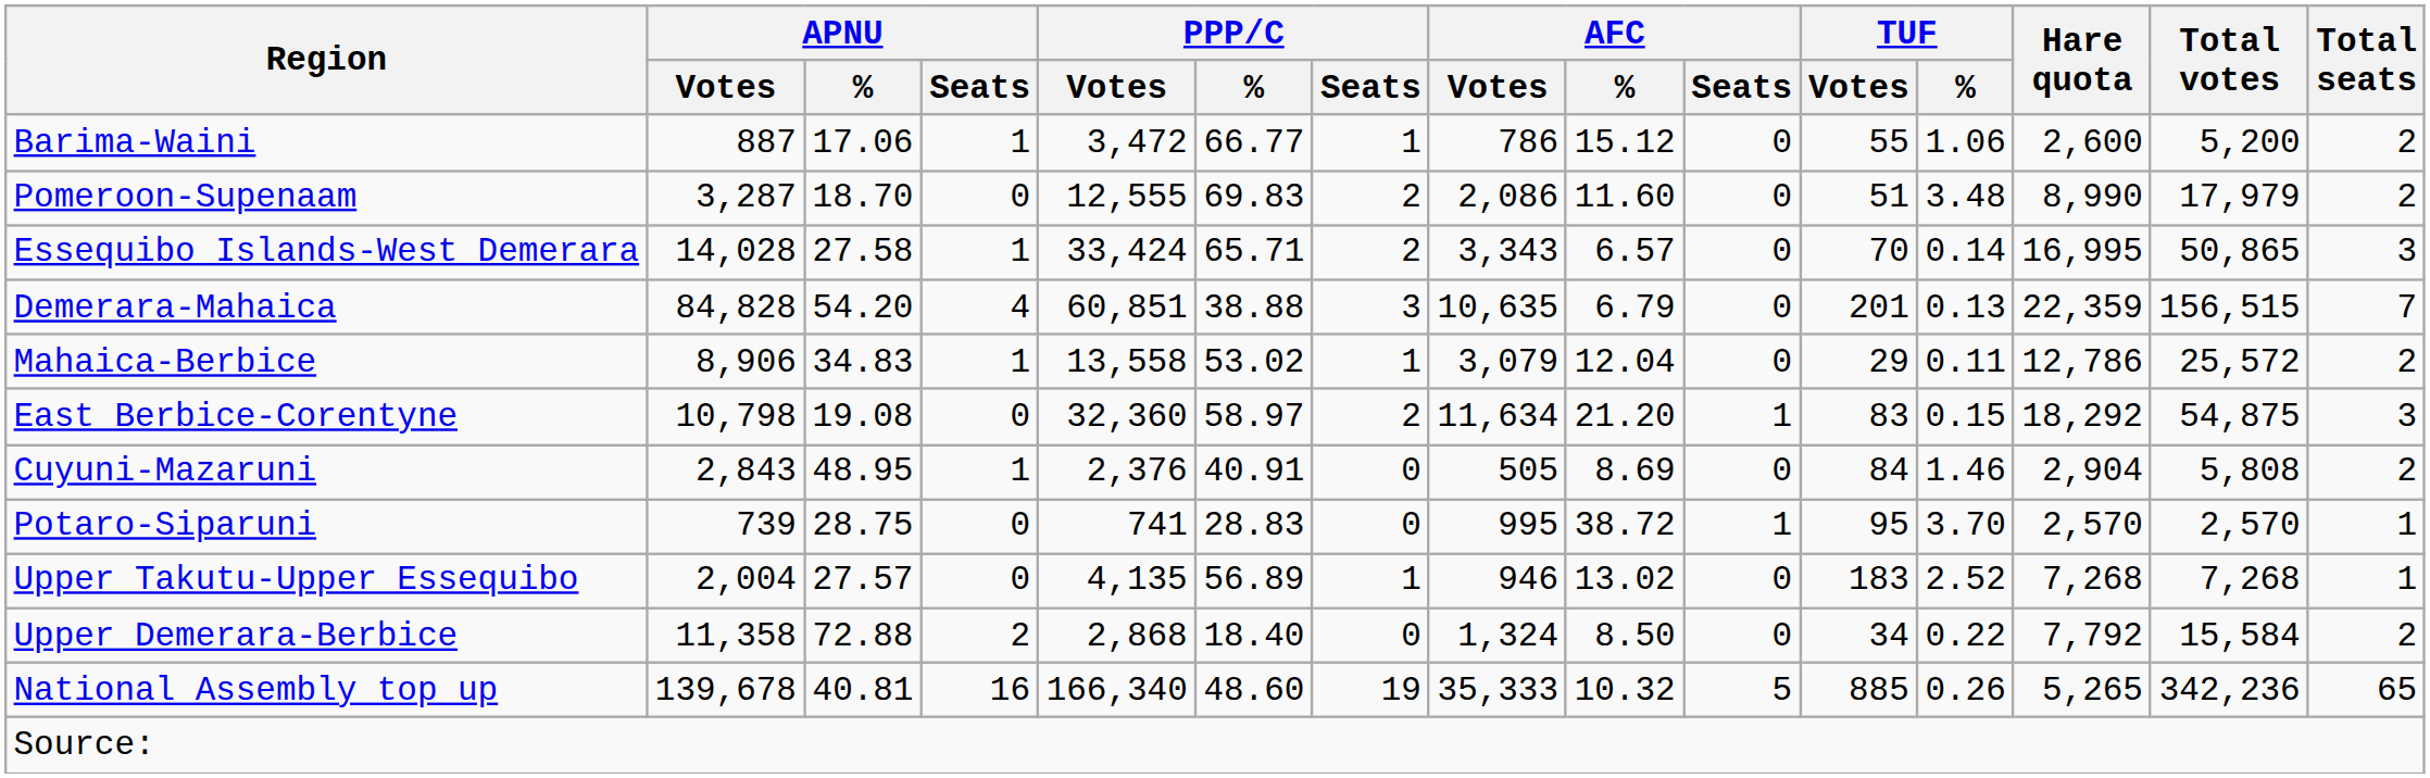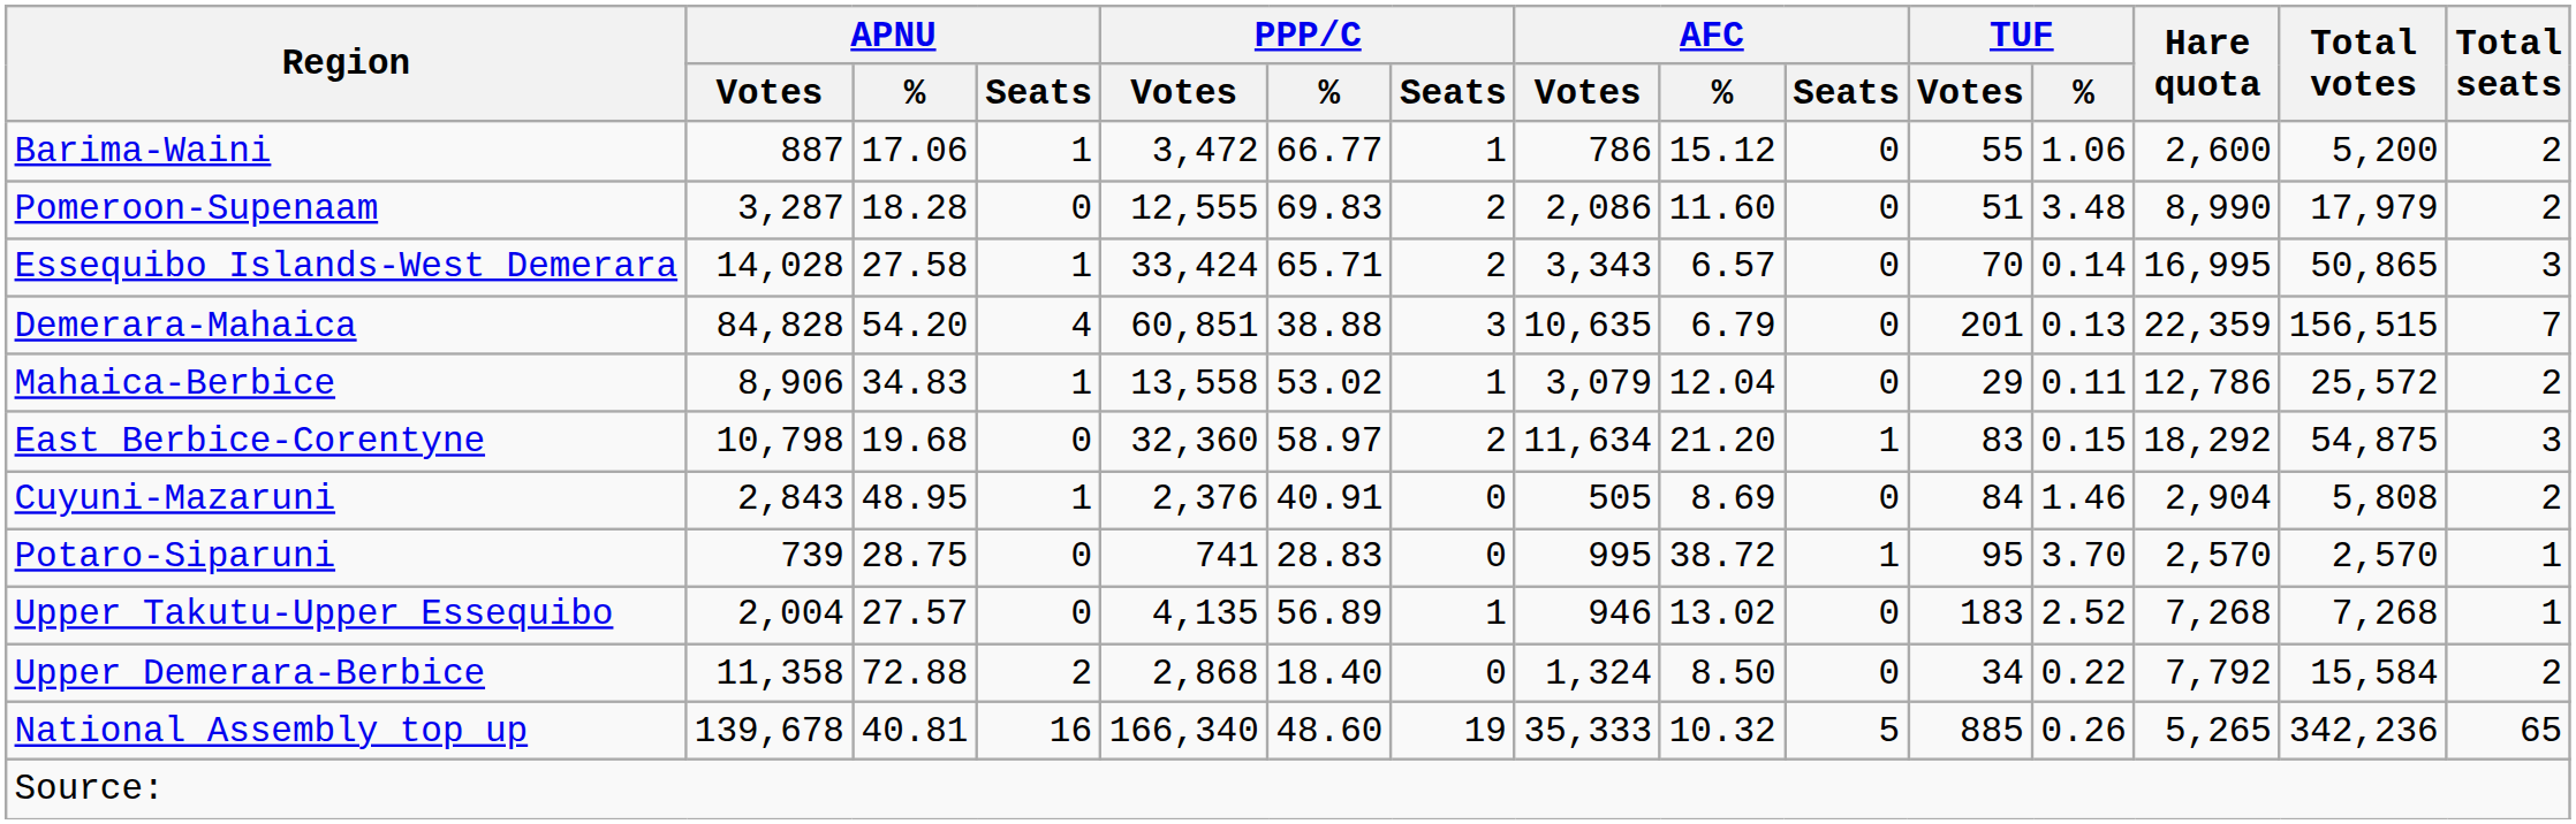Pomeroon-Supenaam | APNU / %: 18.70 -> 18.28
East Berbice-Corentyne | APNU / %: 19.08 -> 19.68
